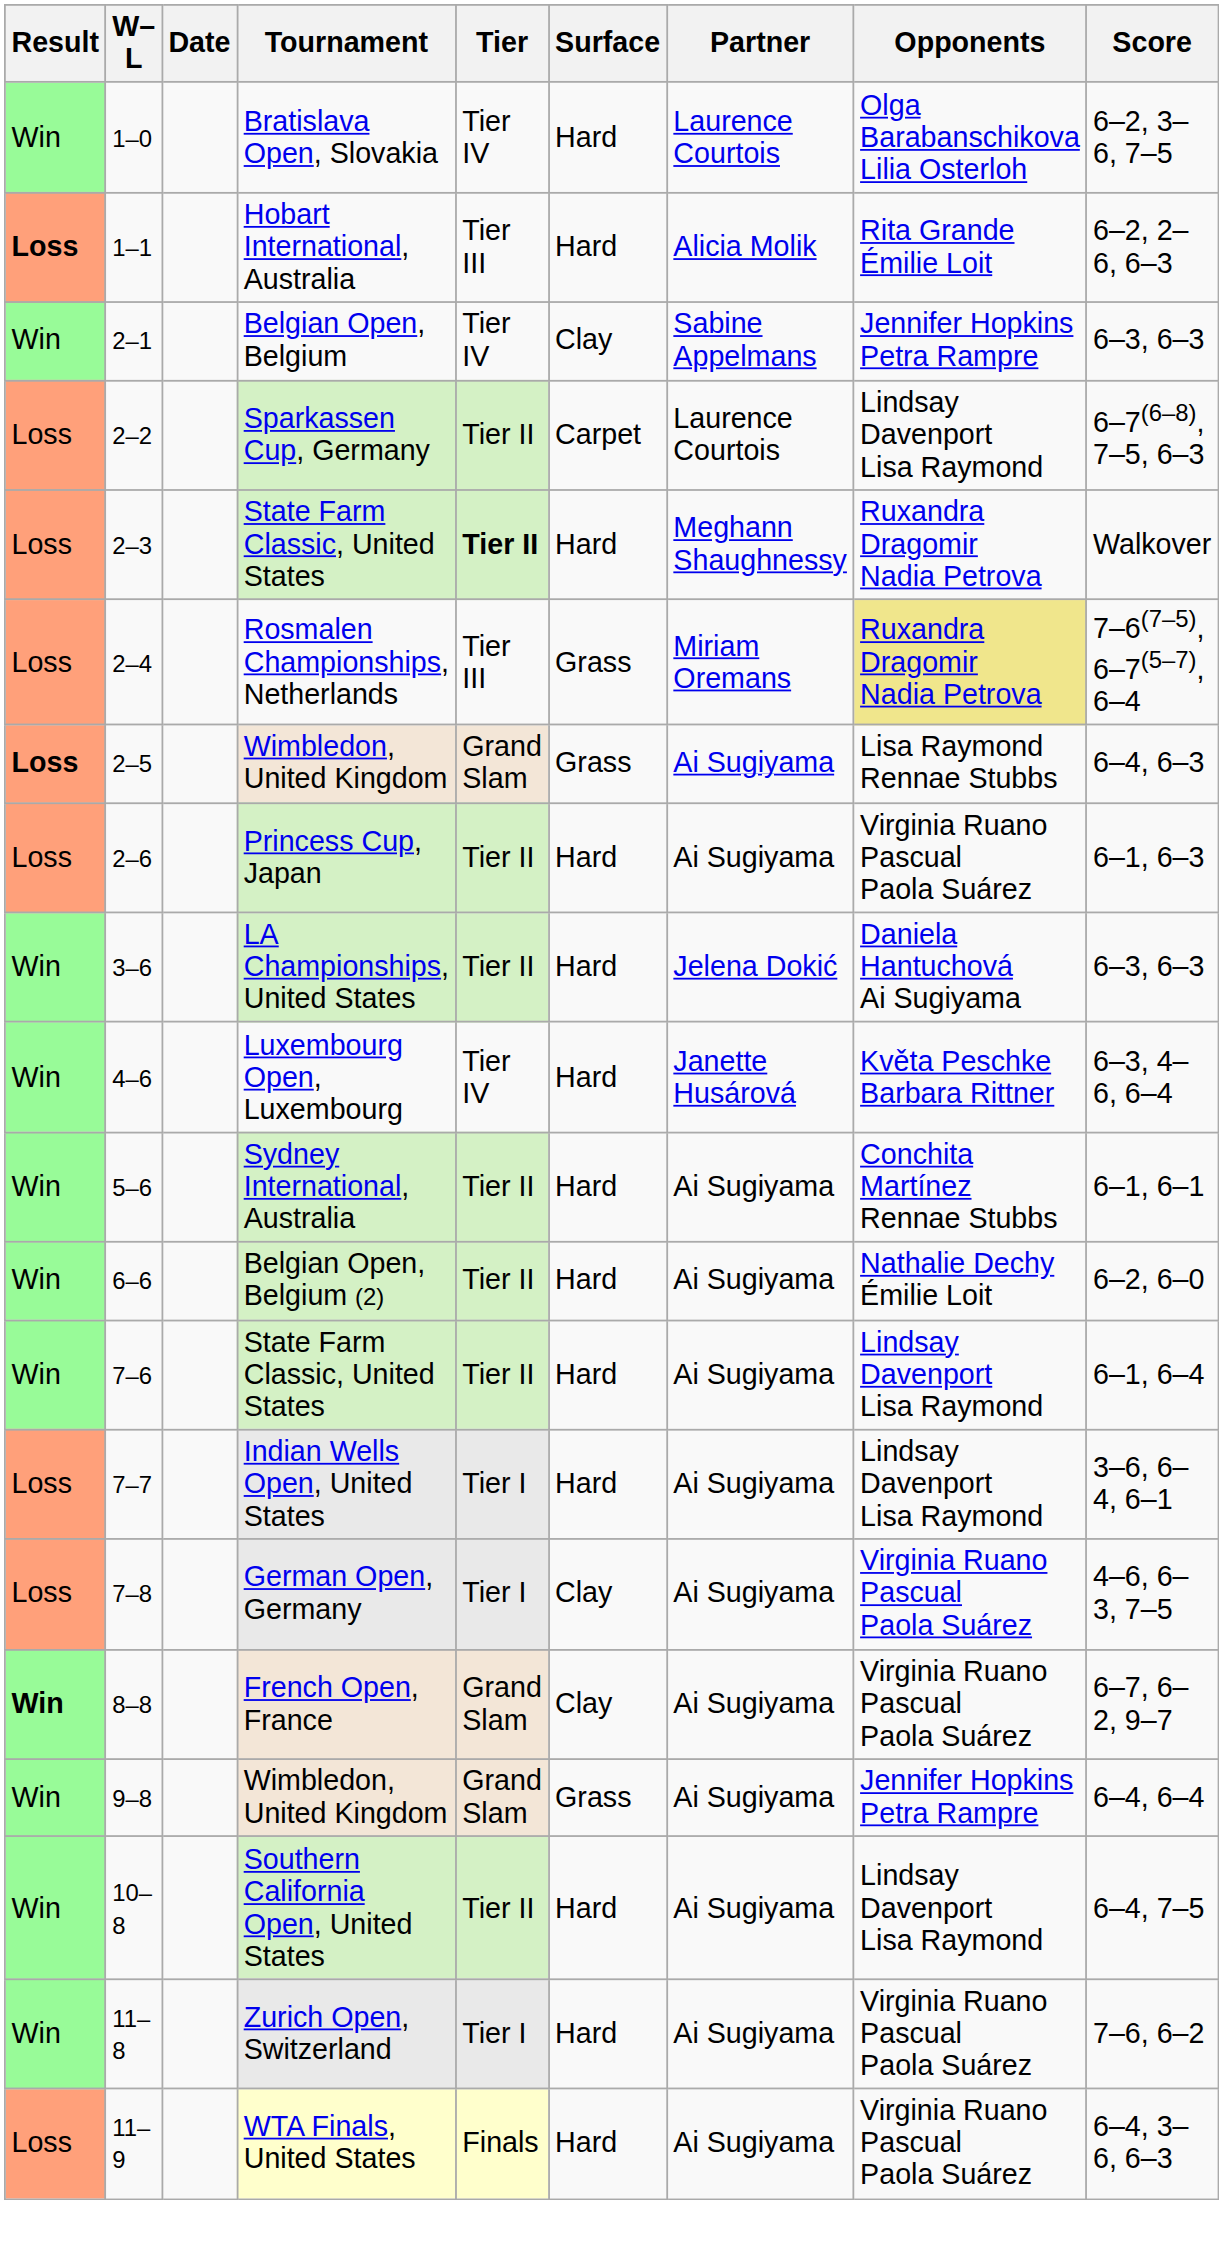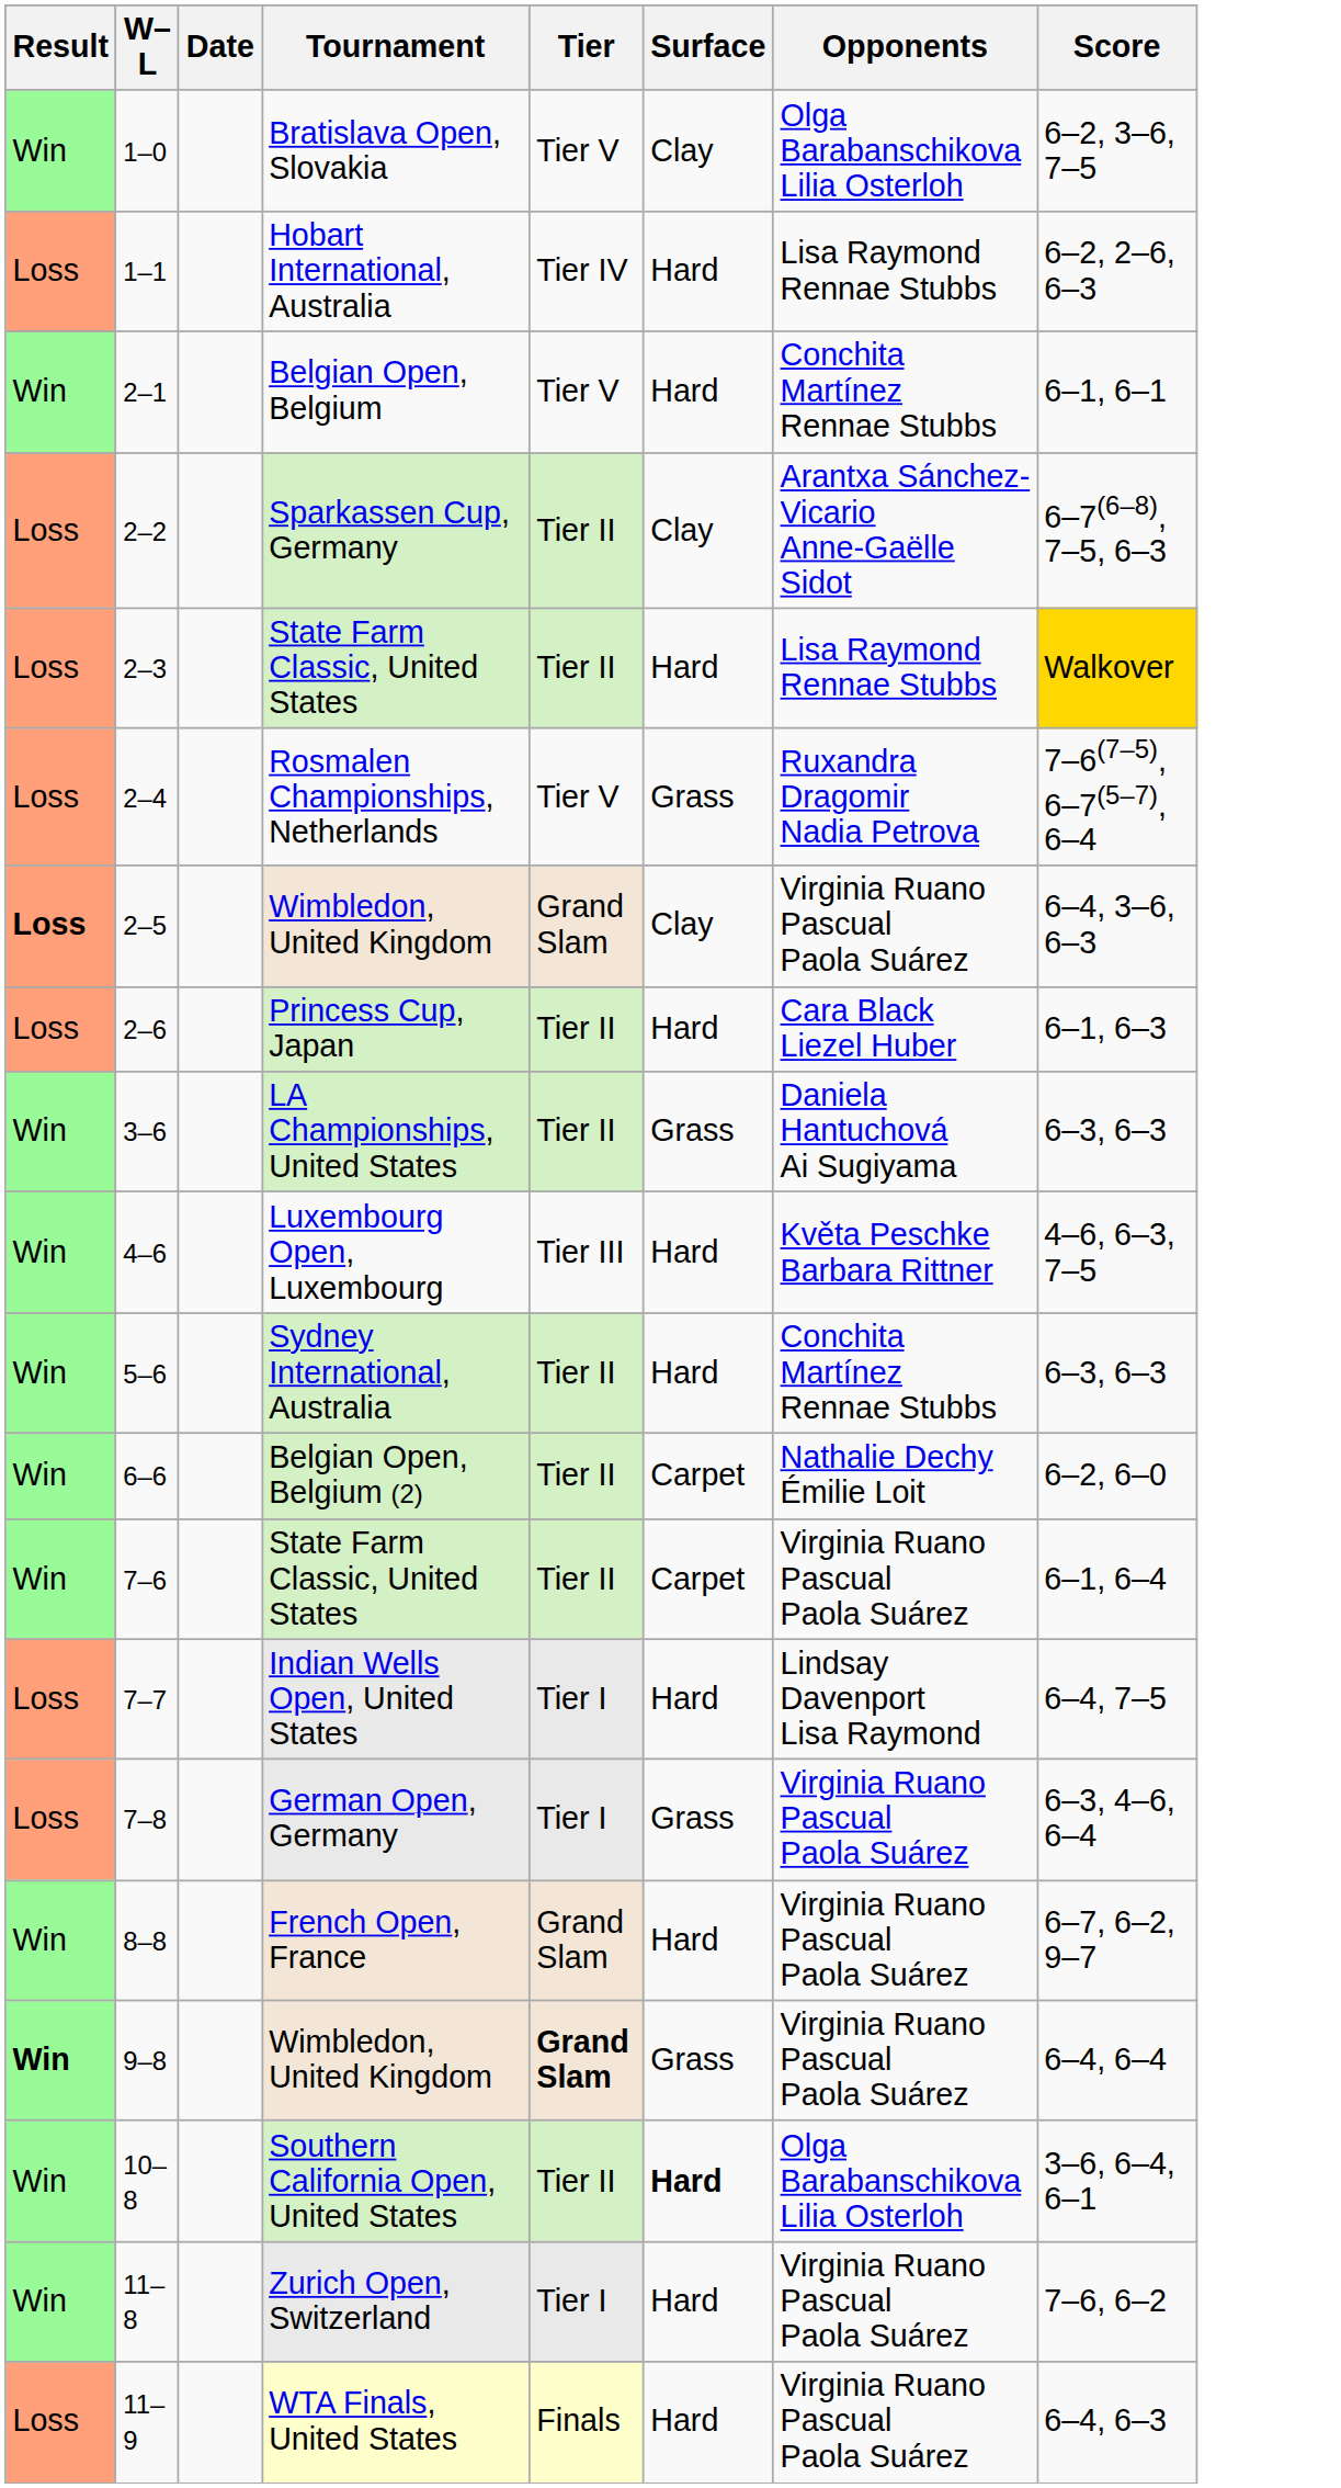- column: Partner | Laurence Courtois | Alicia Molik | Sabine Appelmans | Laurence Courtois | Meghann Shaughnessy | Miriam Oremans | Ai Sugiyama | Ai Sugiyama | Jelena Dokić | Janette Husárová | Ai Sugiyama | Ai Sugiyama | Ai Sugiyama | Ai Sugiyama | Ai Sugiyama | Ai Sugiyama | Ai Sugiyama | Ai Sugiyama | Ai Sugiyama | Ai Sugiyama
Bratislava Open, Slovakia | Tier: Tier IV -> Tier V
Bratislava Open, Slovakia | Surface: Hard -> Clay
Hobart International, Australia | Result: bold -> normal
Hobart International, Australia | Tier: Tier III -> Tier IV
Hobart International, Australia | Opponents: Rita Grande Émilie Loit -> Lisa Raymond Rennae Stubbs
Belgian Open, Belgium | Tier: Tier IV -> Tier V
Belgian Open, Belgium | Surface: Clay -> Hard
Belgian Open, Belgium | Opponents: Jennifer Hopkins Petra Rampre -> Conchita Martínez Rennae Stubbs
Belgian Open, Belgium | Score: 6–3, 6–3 -> 6–1, 6–1
Sparkassen Cup, Germany | Surface: Carpet -> Clay
Sparkassen Cup, Germany | Opponents: Lindsay Davenport Lisa Raymond -> Arantxa Sánchez-Vicario Anne-Gaëlle Sidot
2–3 / State Farm Classic, United States | Tier: bold -> normal
2–3 / State Farm Classic, United States | Opponents: Ruxandra Dragomir Nadia Petrova -> Lisa Raymond Rennae Stubbs
2–3 / State Farm Classic, United States | Score: no background -> gold background
Rosmalen Championships, Netherlands | Tier: Tier III -> Tier V
Rosmalen Championships, Netherlands | Opponents: khaki background -> no background
2–5 / Wimbledon, United Kingdom | Surface: Grass -> Clay
2–5 / Wimbledon, United Kingdom | Opponents: Lisa Raymond Rennae Stubbs -> Virginia Ruano Pascual Paola Suárez
2–5 / Wimbledon, United Kingdom | Score: 6–4, 6–3 -> 6–4, 3–6, 6–3
Princess Cup, Japan | Opponents: Virginia Ruano Pascual Paola Suárez -> Cara Black Liezel Huber
LA Championships, United States | Surface: Hard -> Grass
Luxembourg Open, Luxembourg | Tier: Tier IV -> Tier III
Luxembourg Open, Luxembourg | Score: 6–3, 4–6, 6–4 -> 4–6, 6–3, 7–5
Sydney International, Australia | Score: 6–1, 6–1 -> 6–3, 6–3
Belgian Open, Belgium (2) | Surface: Hard -> Carpet
7–6 / State Farm Classic, United States | Surface: Hard -> Carpet
7–6 / State Farm Classic, United States | Opponents: Lindsay Davenport Lisa Raymond -> Virginia Ruano Pascual Paola Suárez
Indian Wells Open, United States | Score: 3–6, 6–4, 6–1 -> 6–4, 7–5
German Open, Germany | Surface: Clay -> Grass
German Open, Germany | Score: 4–6, 6–3, 7–5 -> 6–3, 4–6, 6–4
French Open, France | Result: bold -> normal
French Open, France | Surface: Clay -> Hard
9–8 / Wimbledon, United Kingdom | Result: normal -> bold
9–8 / Wimbledon, United Kingdom | Tier: normal -> bold
9–8 / Wimbledon, United Kingdom | Opponents: Jennifer Hopkins Petra Rampre -> Virginia Ruano Pascual Paola Suárez
Southern California Open, United States | Surface: normal -> bold
Southern California Open, United States | Opponents: Lindsay Davenport Lisa Raymond -> Olga Barabanschikova Lilia Osterloh
Southern California Open, United States | Score: 6–4, 7–5 -> 3–6, 6–4, 6–1
WTA Finals, United States | Score: 6–4, 3–6, 6–3 -> 6–4, 6–3
